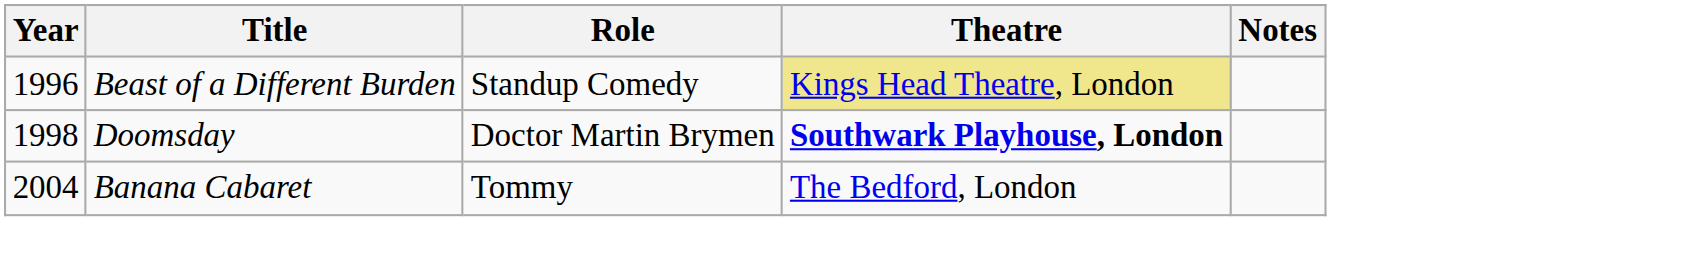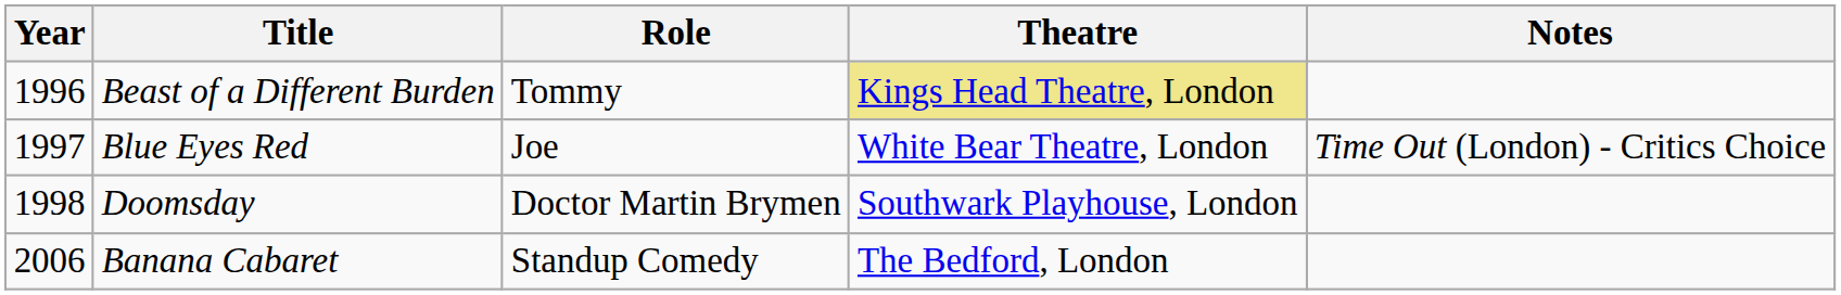Beast of a Different Burden | Role: Standup Comedy -> Tommy
+ row: 1997 | Blue Eyes Red | Joe | White Bear Theatre, London | Time Out (London) - Critics Choice
Doomsday | Theatre: bold -> normal
Banana Cabaret | Year: 2004 -> 2006
Banana Cabaret | Role: Tommy -> Standup Comedy
